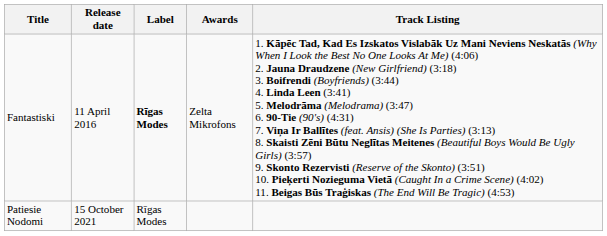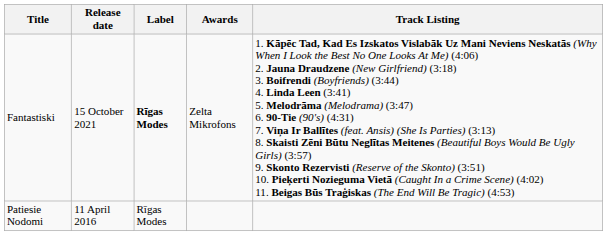Fantastiski | Release date: 11 April 2016 -> 15 October 2021
Patiesie Nodomi | Release date: 15 October 2021 -> 11 April 2016
